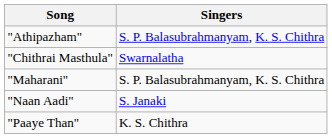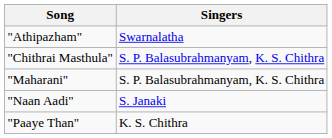"Athipazham" | Singers: S. P. Balasubrahmanyam, K. S. Chithra -> Swarnalatha
"Chithrai Masthula" | Singers: Swarnalatha -> S. P. Balasubrahmanyam, K. S. Chithra
